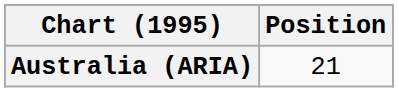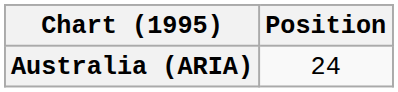Australia (ARIA) | Position: 21 -> 24
